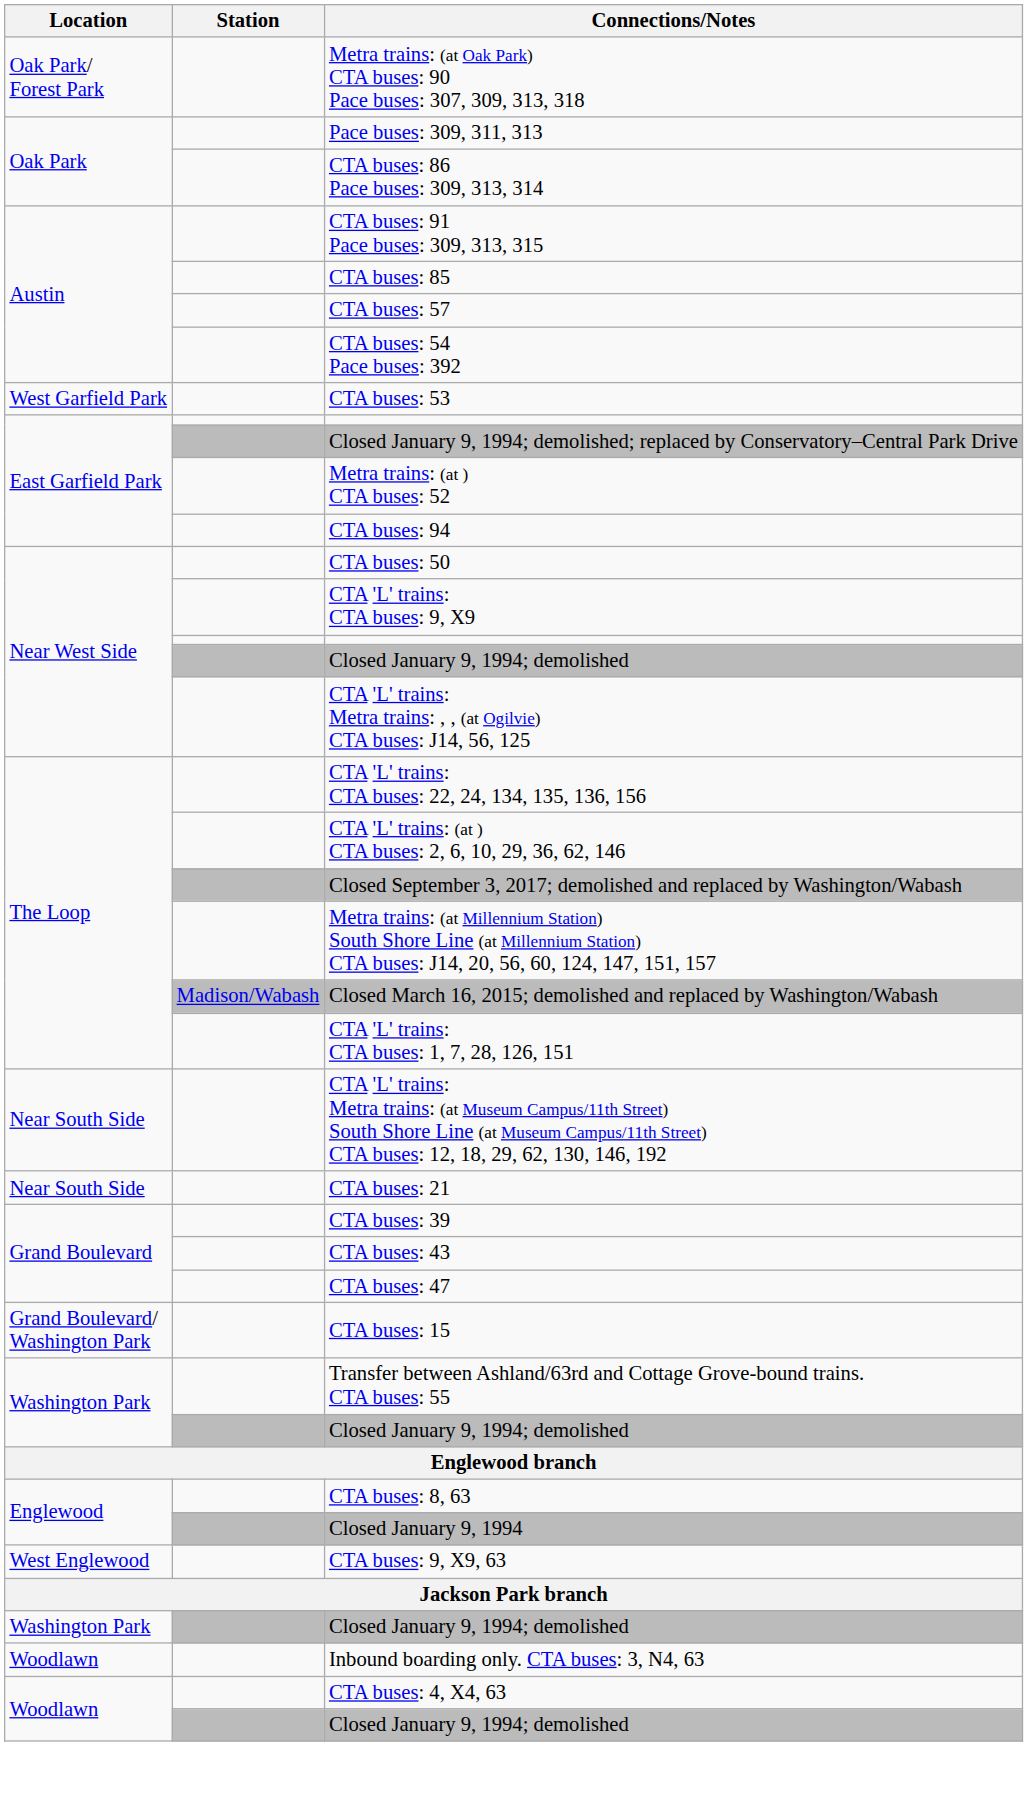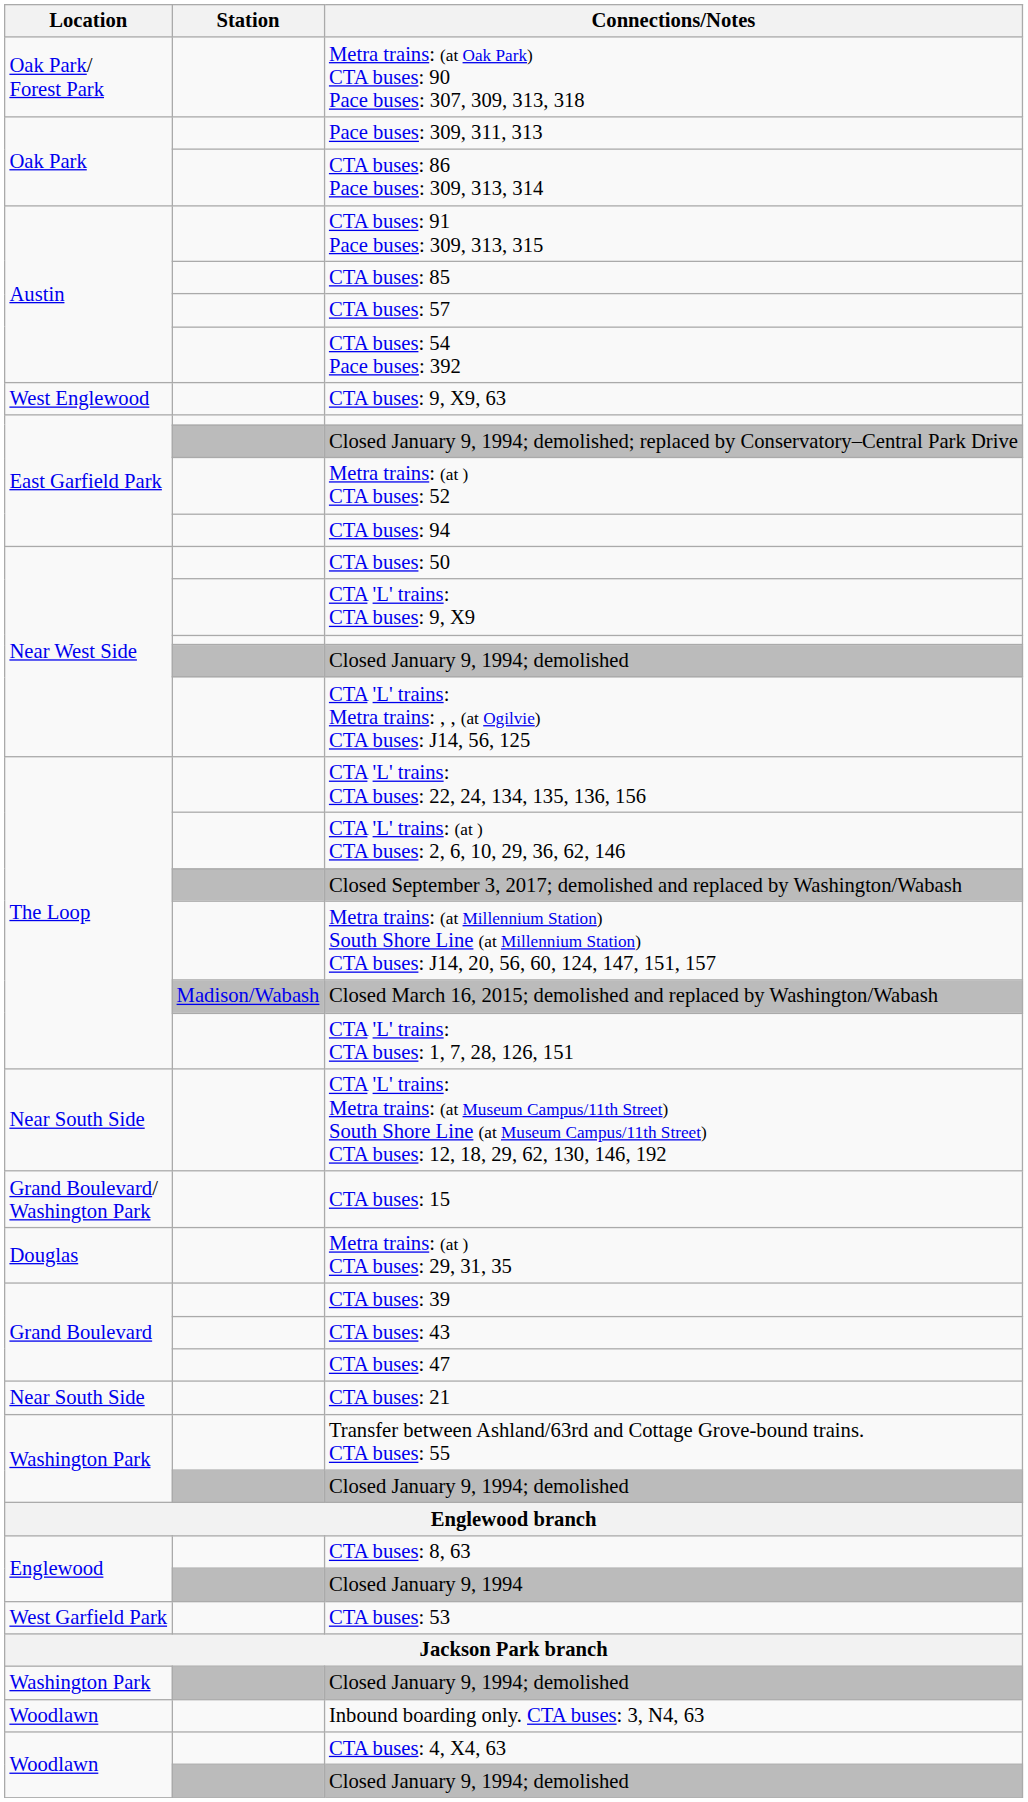rows swapped: CTA buses: 53 <-> CTA buses: 9, X9, 63
rows swapped: CTA buses: 21 <-> CTA buses: 15
+ row: Douglas | Metra trains: (at ) CTA buses: 29, 31, 35
